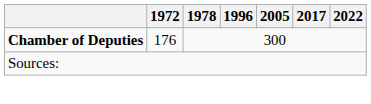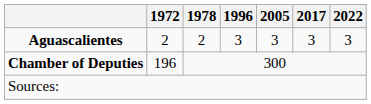+ row: Aguascalientes | 2 | 2 | 3 | 3 | 3 | 3
Chamber of Deputies | 1972: 176 -> 196
